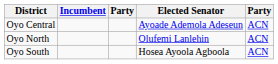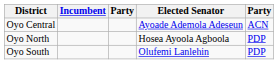Oyo North | Elected Senator: Olufemi Lanlehin -> Hosea Ayoola Agboola
Oyo North | column 5: ACN -> PDP
Oyo South | Elected Senator: Hosea Ayoola Agboola -> Olufemi Lanlehin
Oyo South | column 5: ACN -> PDP
